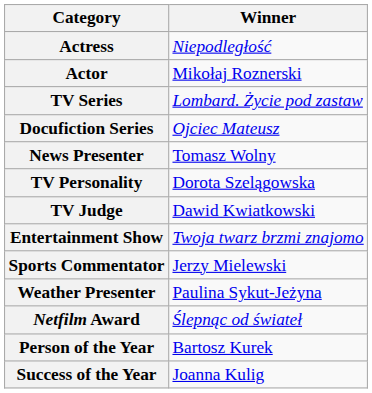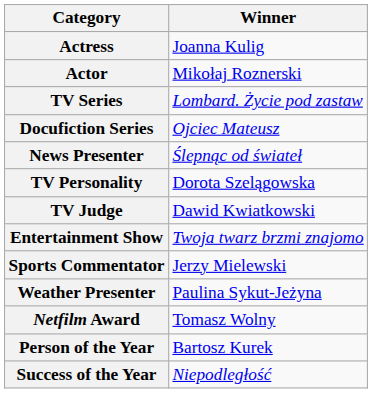Actress | Winner: Niepodległość -> Joanna Kulig
News Presenter | Winner: Tomasz Wolny -> Ślepnąc od świateł
Netfilm Award | Winner: Ślepnąc od świateł -> Tomasz Wolny
Success of the Year | Winner: Joanna Kulig -> Niepodległość
